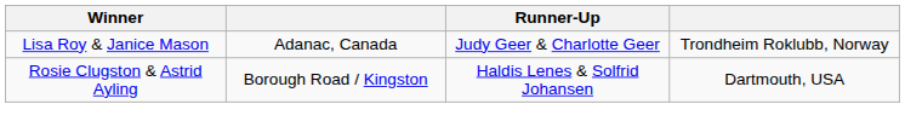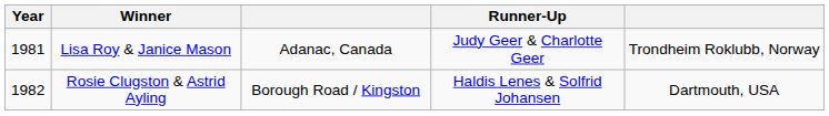+ column: Year | 1981 | 1982
